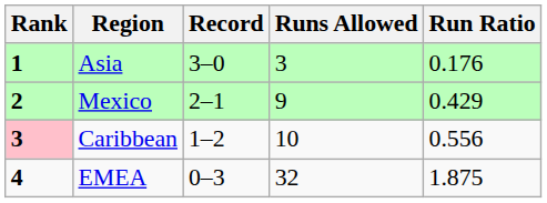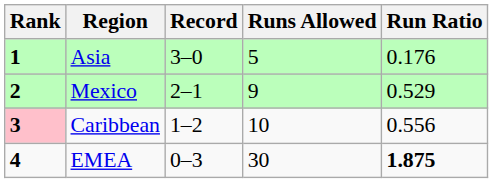Asia | Runs Allowed: 3 -> 5
Mexico | Run Ratio: 0.429 -> 0.529
EMEA | Runs Allowed: 32 -> 30
EMEA | Run Ratio: normal -> bold
